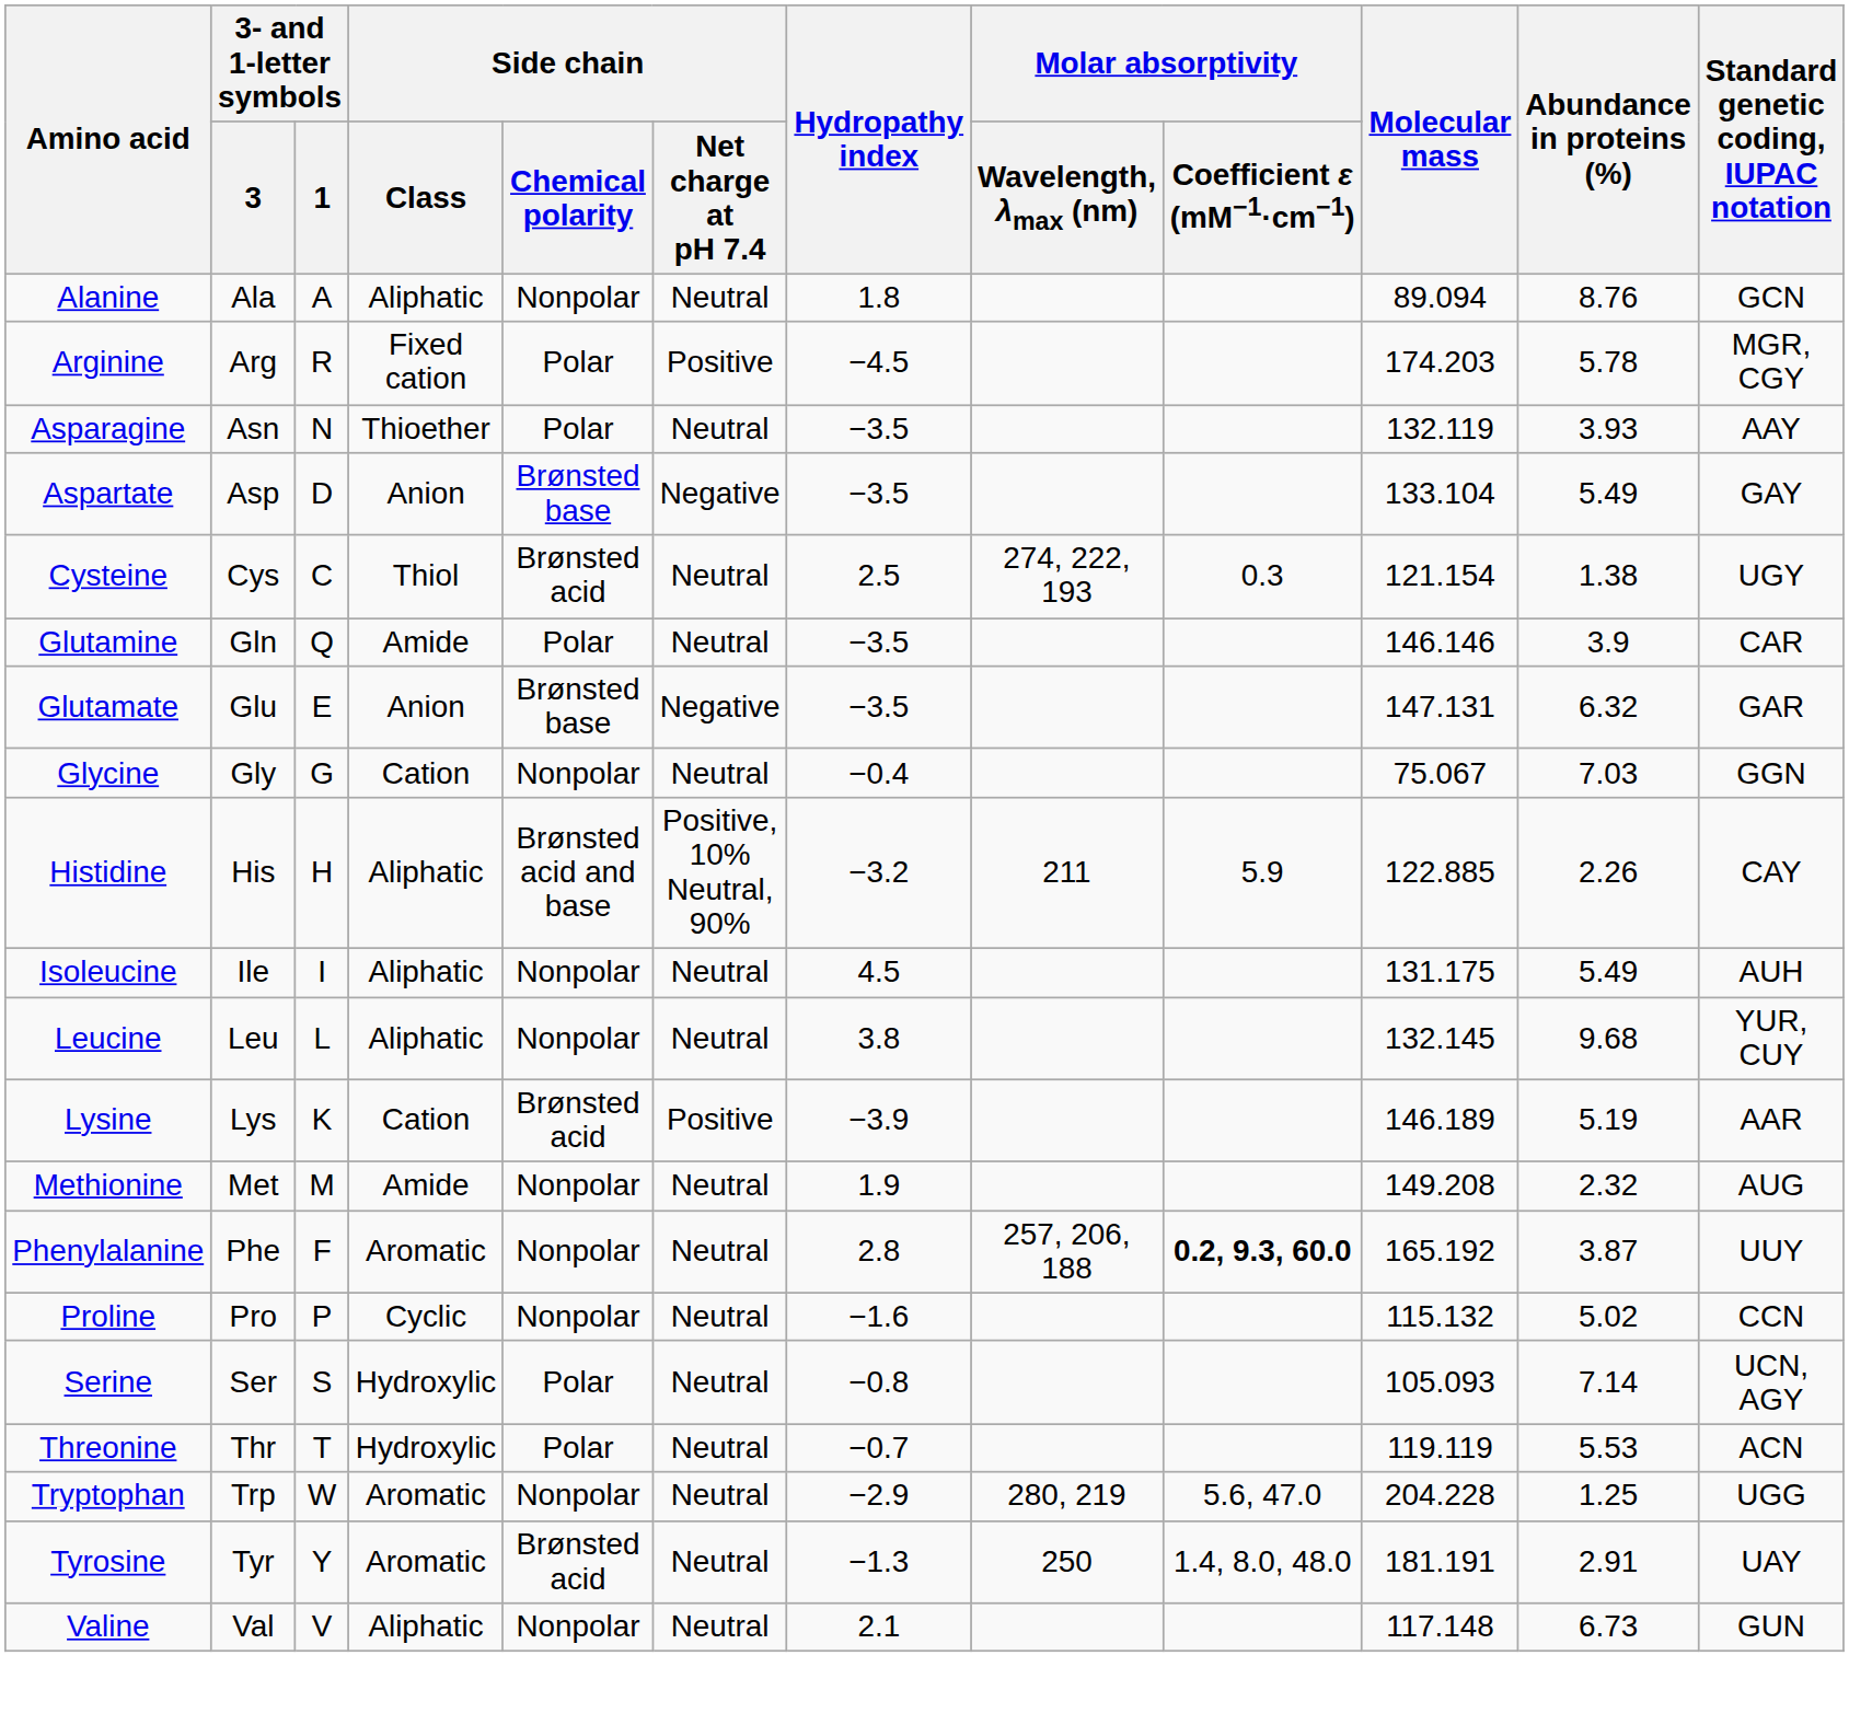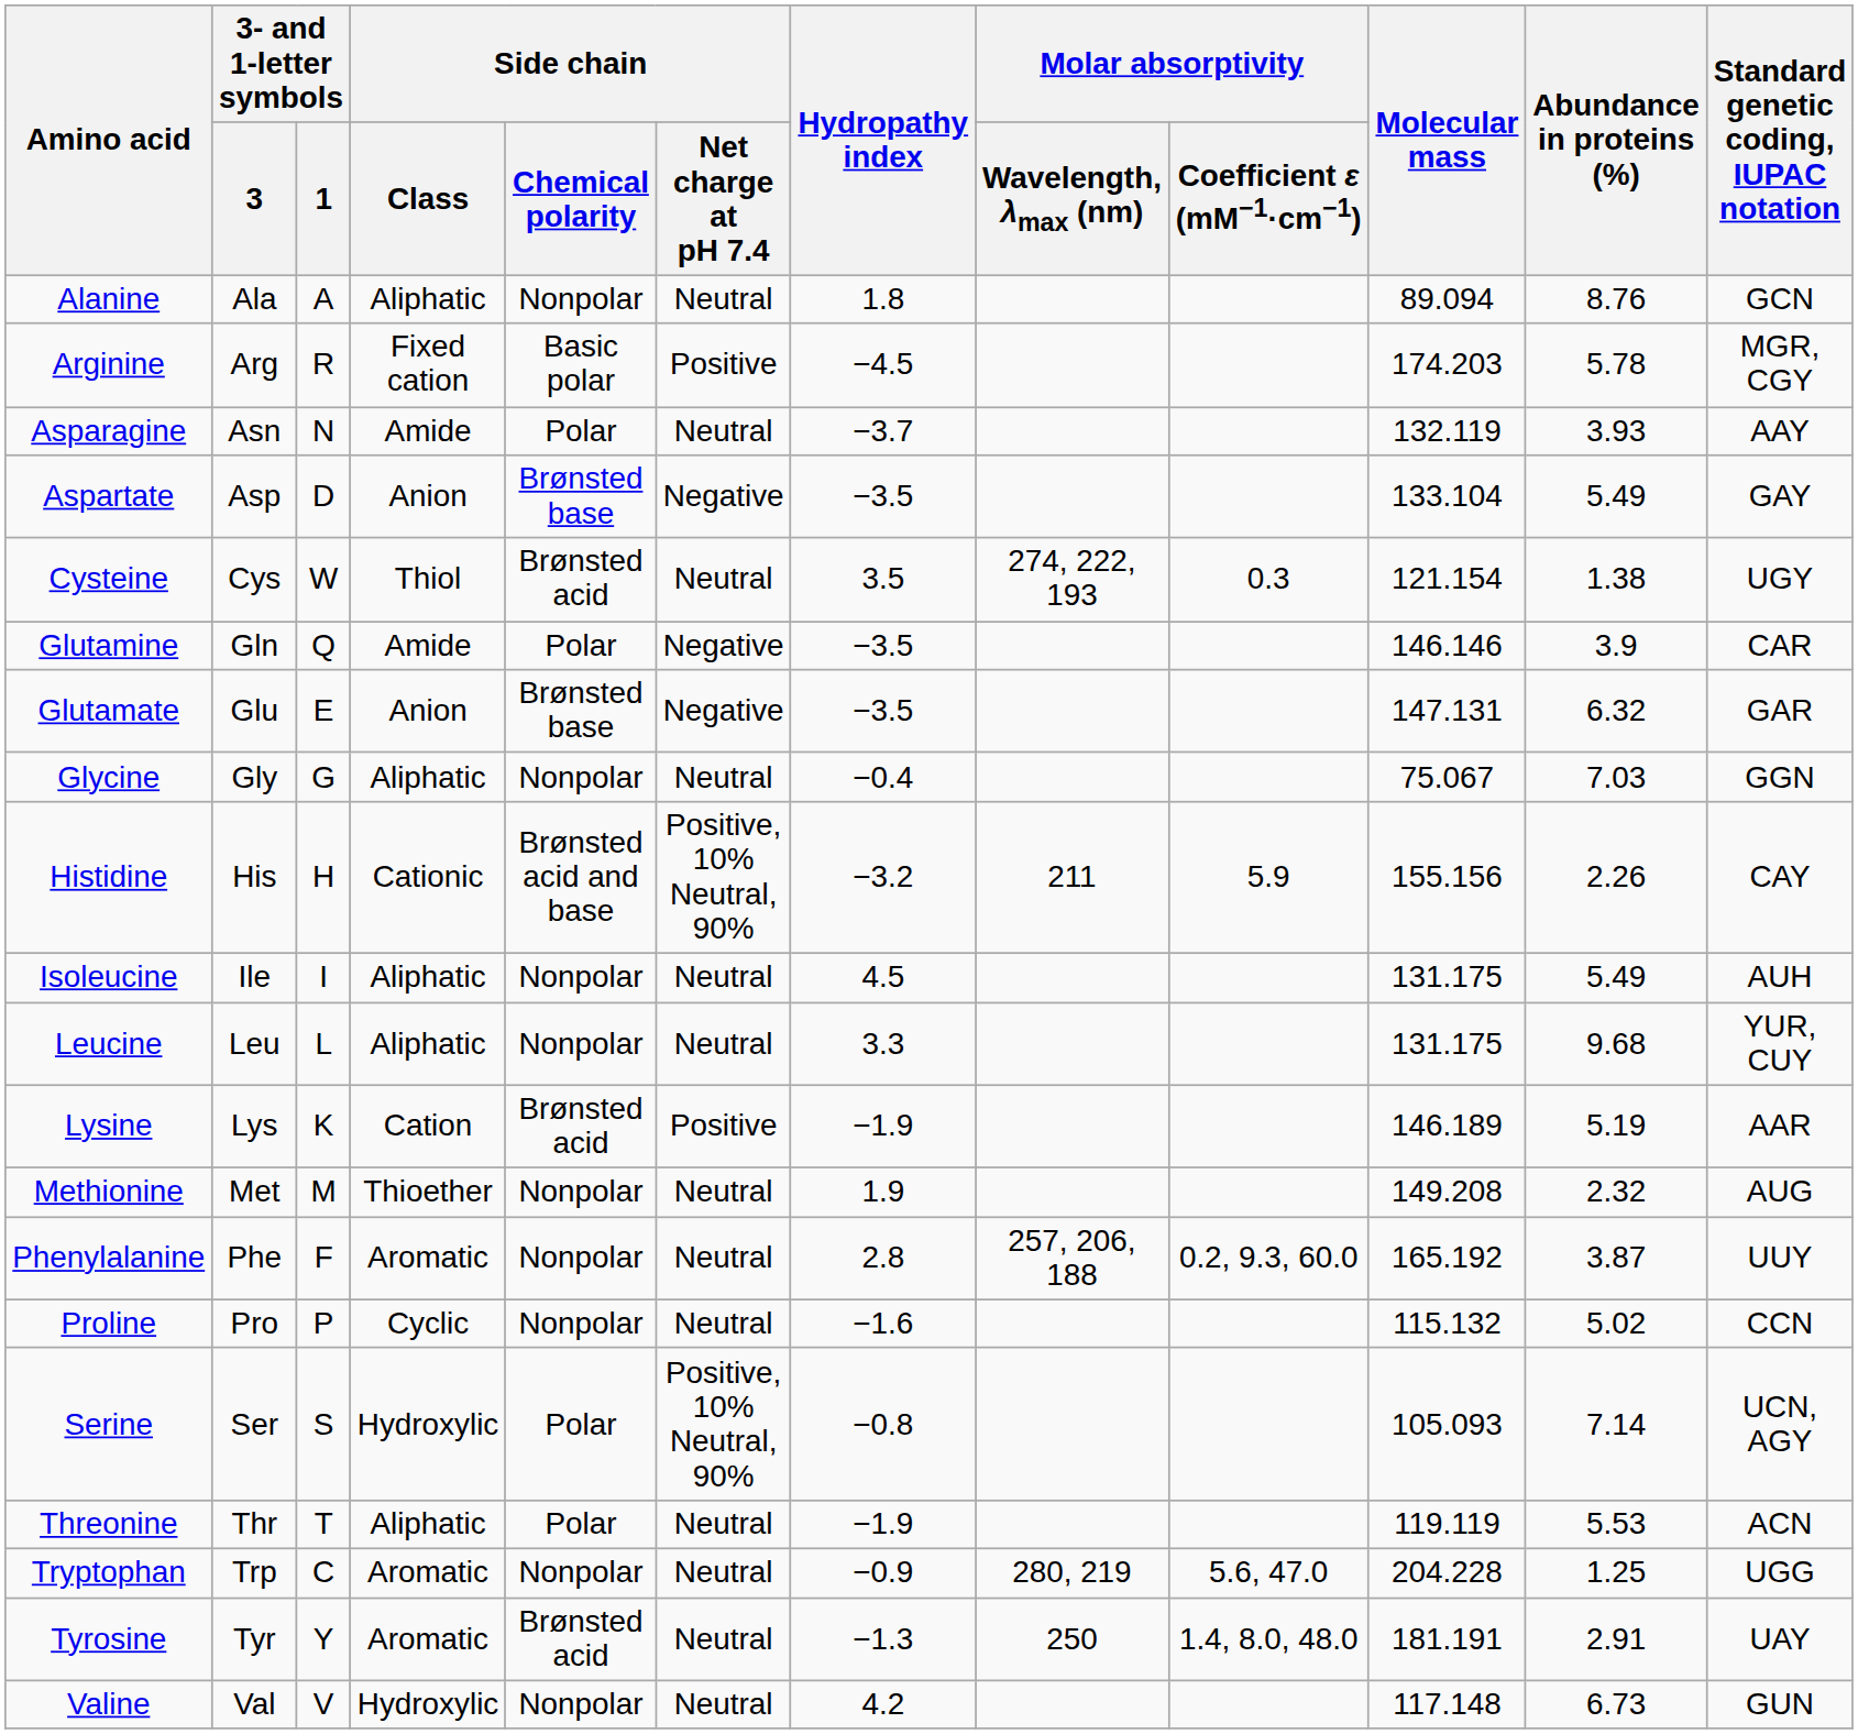Arginine | Side chain / Chemical polarity: Polar -> Basic polar
Asparagine | Side chain / Class: Thioether -> Amide
Asparagine | Hydropathy index: −3.5 -> −3.7
Cysteine | 3- and 1-letter symbols / 1: C -> W
Cysteine | Hydropathy index: 2.5 -> 3.5
Glutamine | Side chain / Net charge at pH 7.4: Neutral -> Negative
Glycine | Side chain / Class: Cation -> Aliphatic
Histidine | Side chain / Class: Aliphatic -> Cationic
Histidine | Molecular mass: 122.885 -> 155.156
Leucine | Hydropathy index: 3.8 -> 3.3
Leucine | Molecular mass: 132.145 -> 131.175
Lysine | Hydropathy index: −3.9 -> −1.9
Methionine | Side chain / Class: Amide -> Thioether
Phenylalanine | Molar absorptivity / Coefficient ε (mM−1·cm−1): bold -> normal
Serine | Side chain / Net charge at pH 7.4: Neutral -> Positive, 10% Neutral, 90%
Threonine | Side chain / Class: Hydroxylic -> Aliphatic
Threonine | Hydropathy index: −0.7 -> −1.9
Tryptophan | 3- and 1-letter symbols / 1: W -> C
Tryptophan | Hydropathy index: −2.9 -> −0.9
Valine | Side chain / Class: Aliphatic -> Hydroxylic
Valine | Hydropathy index: 2.1 -> 4.2
